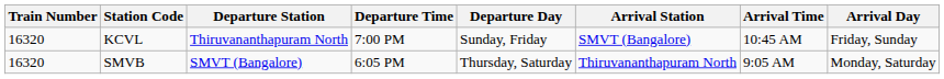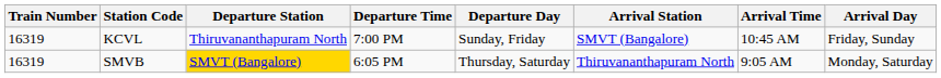KCVL | Train Number: 16320 -> 16319
SMVB | Train Number: 16320 -> 16319
SMVB | Departure Station: no background -> gold background
